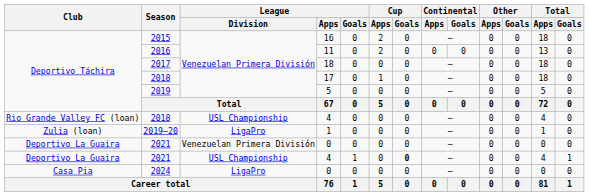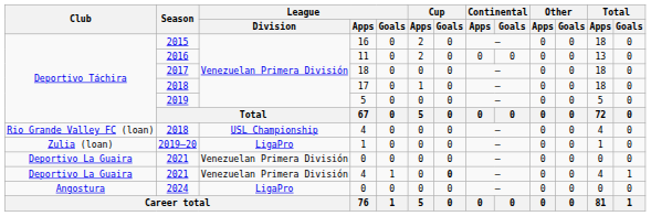2021 / 4 | League / Division: USL Championship -> Venezuelan Primera División
2024 | Club: Casa Pia -> Angostura
